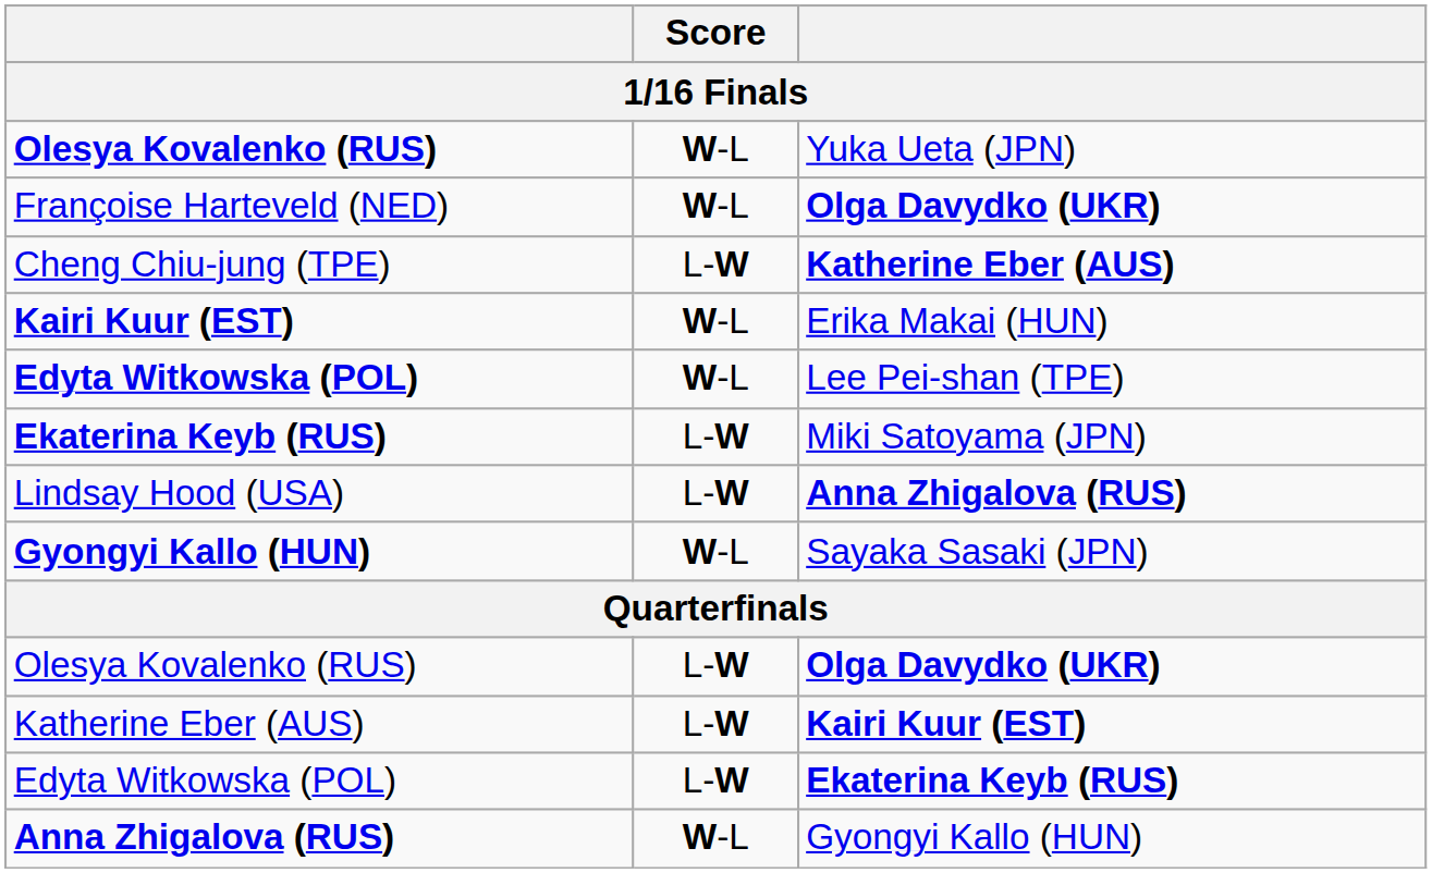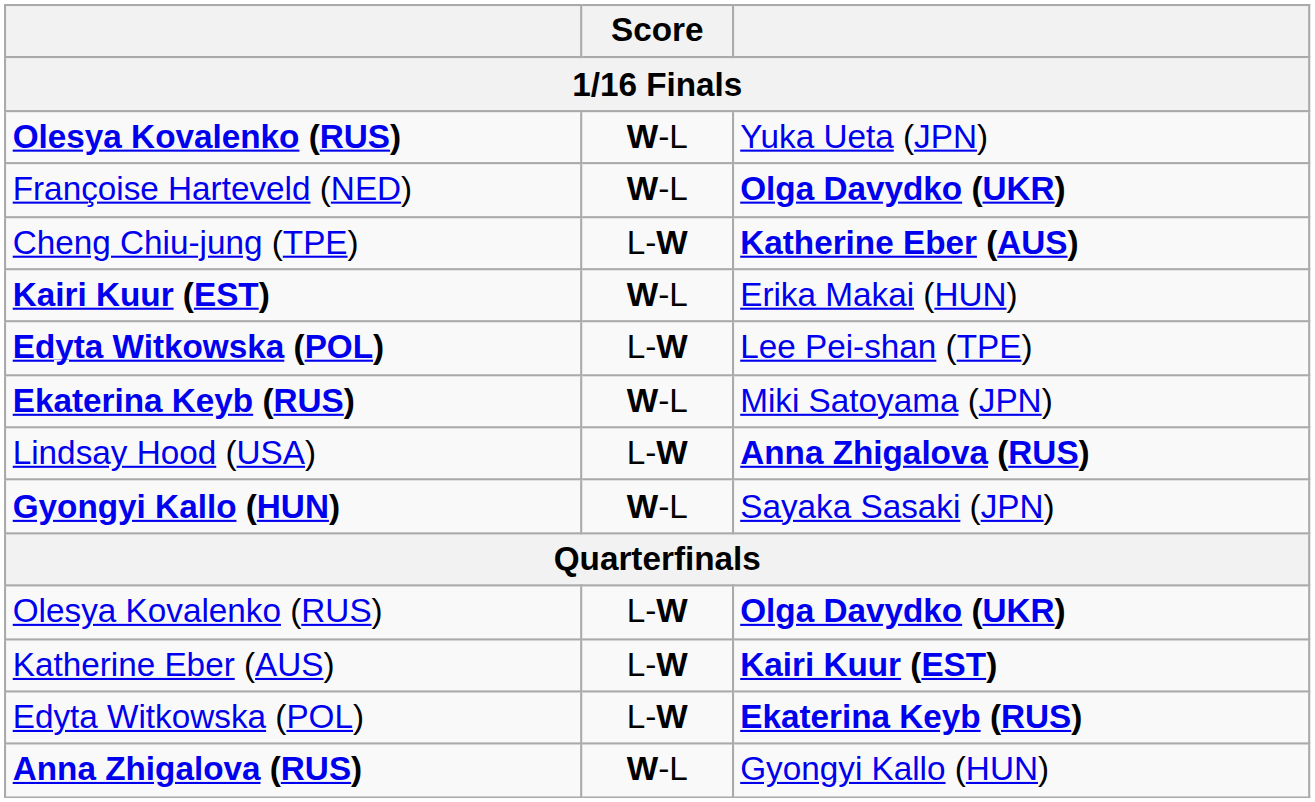Lee Pei-shan (TPE) | Score: W-L -> L-W
Miki Satoyama (JPN) | Score: L-W -> W-L
